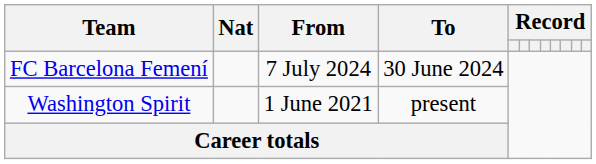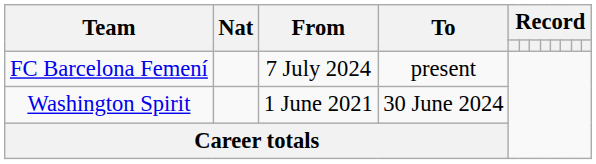FC Barcelona Femení | To: 30 June 2024 -> present
Washington Spirit | To: present -> 30 June 2024
